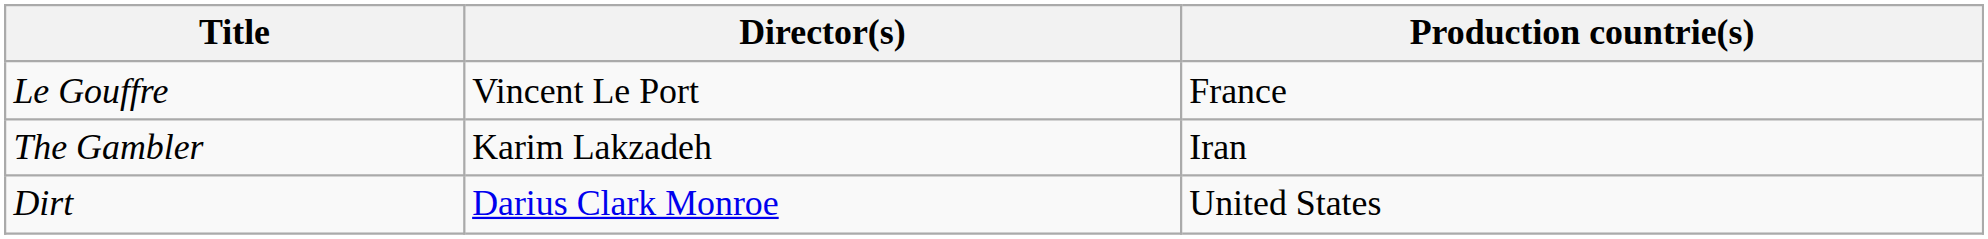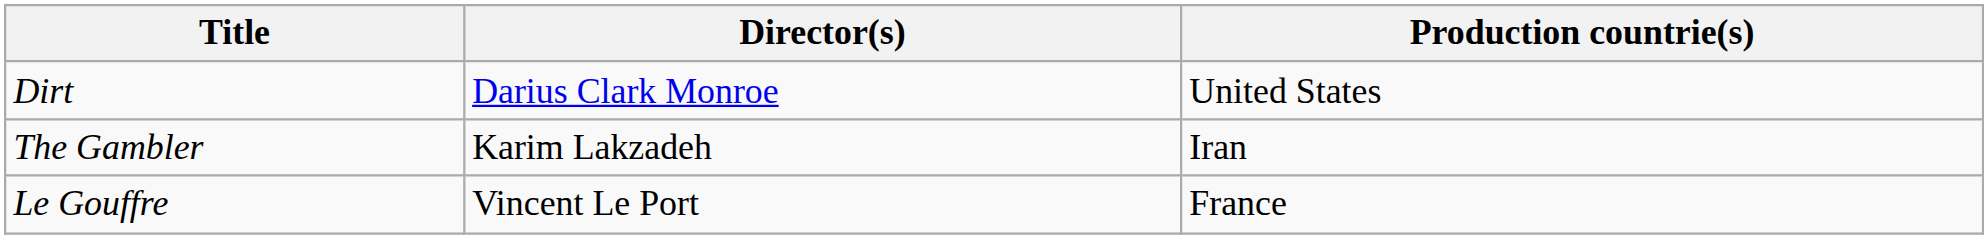rows swapped: Dirt <-> Le Gouffre
